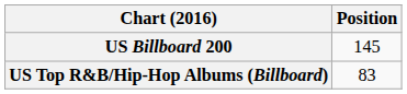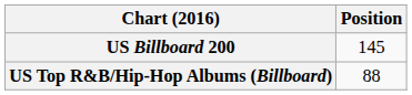US Top R&B/Hip-Hop Albums (Billboard) | Position: 83 -> 88
